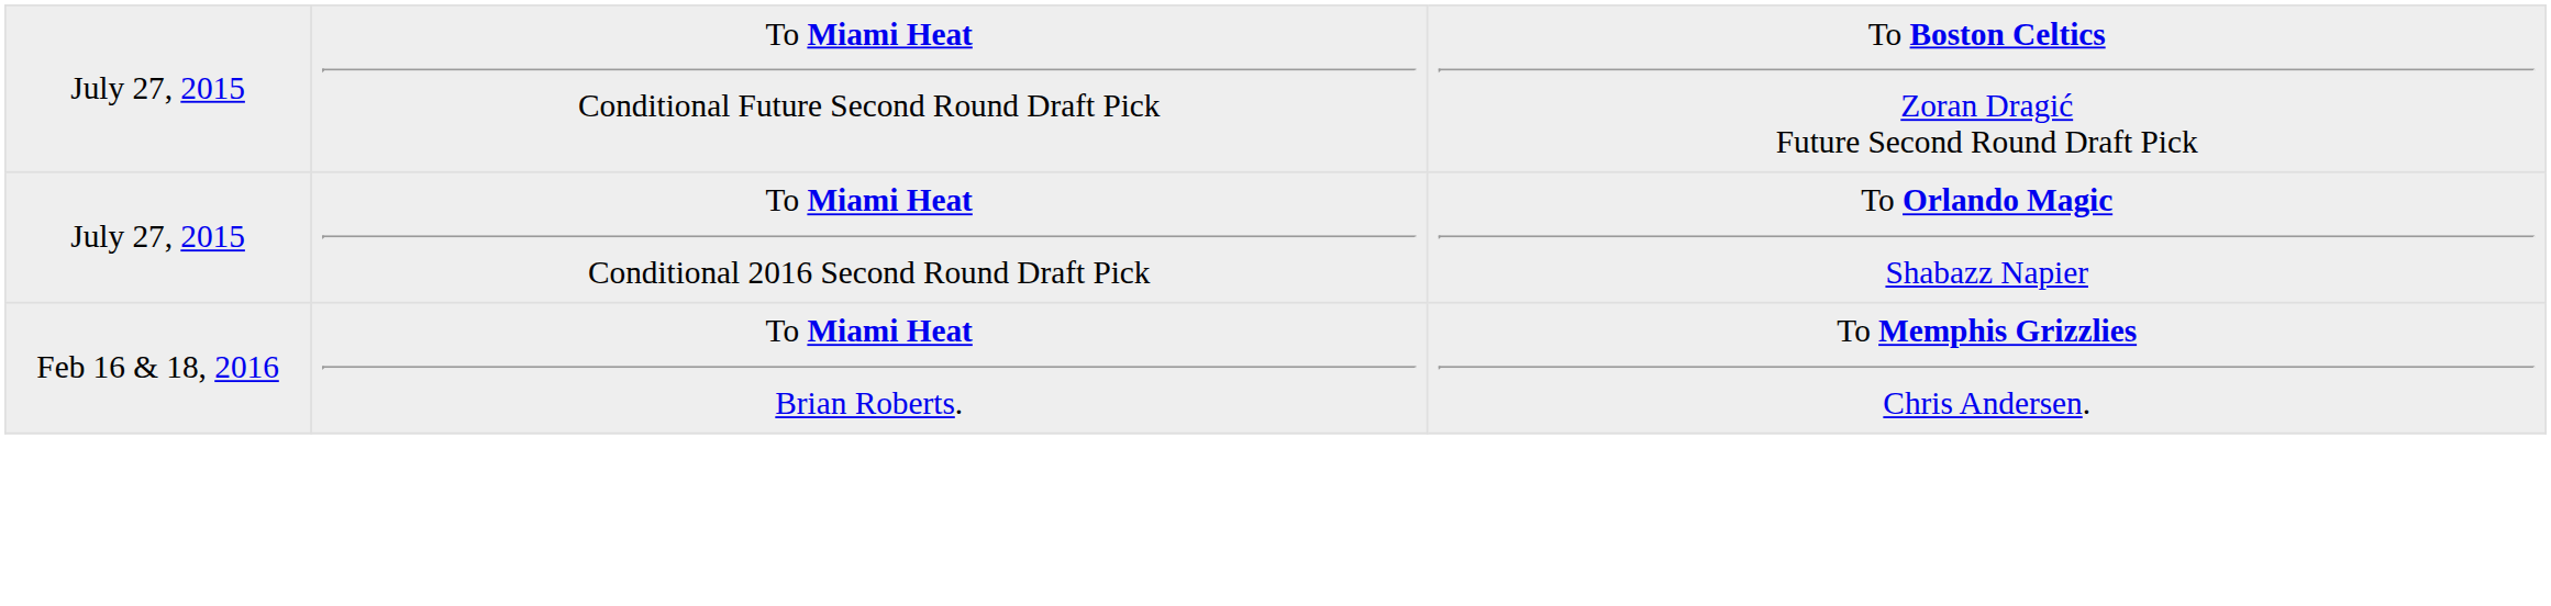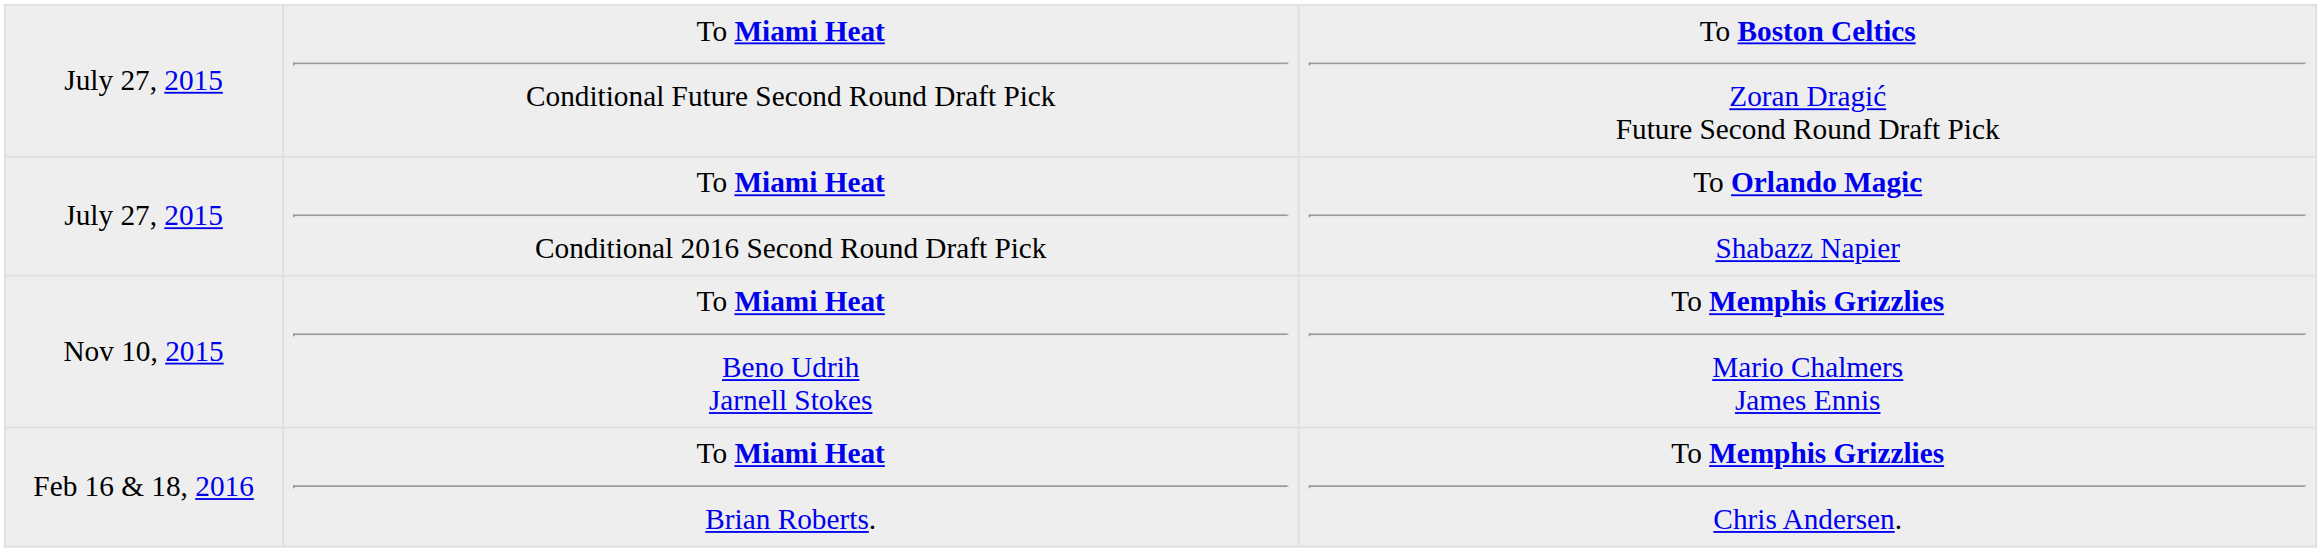+ row: Nov 10, 2015 | To Miami Heat Beno Udrih Jarnell Stokes | To Memphis Grizzlies Mario Chalmers James Ennis
